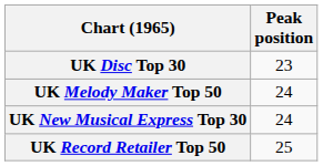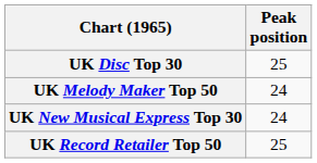UK Disc Top 30 | Peak position: 23 -> 25
